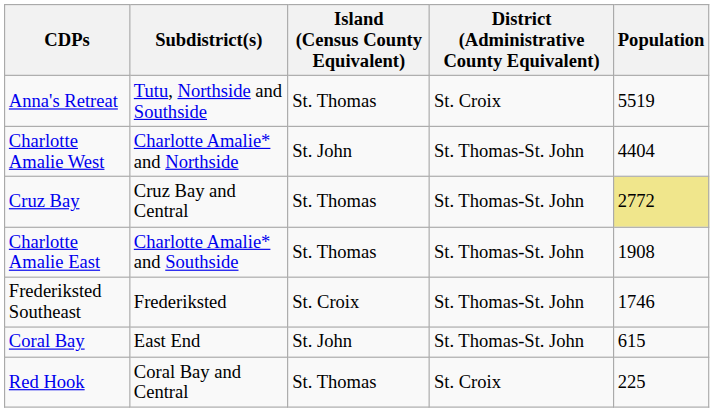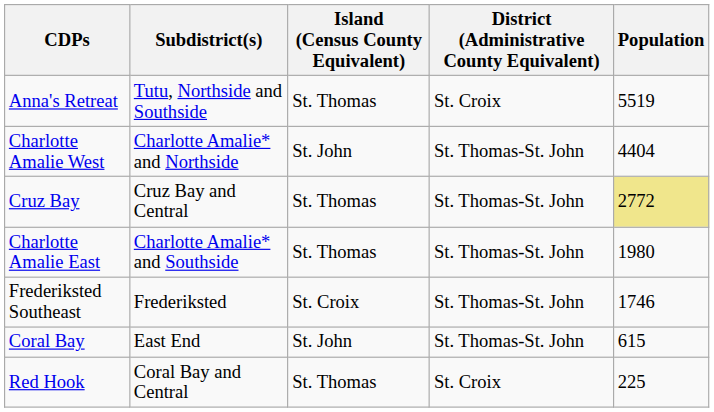Charlotte Amalie East | Population: 1908 -> 1980
